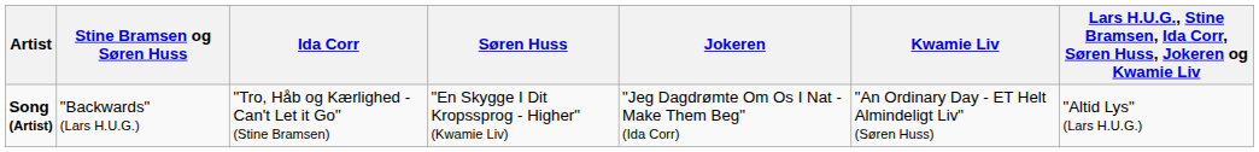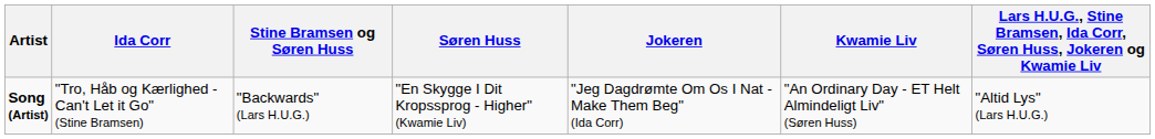columns swapped: Stine Bramsen og Søren Huss <-> Ida Corr
